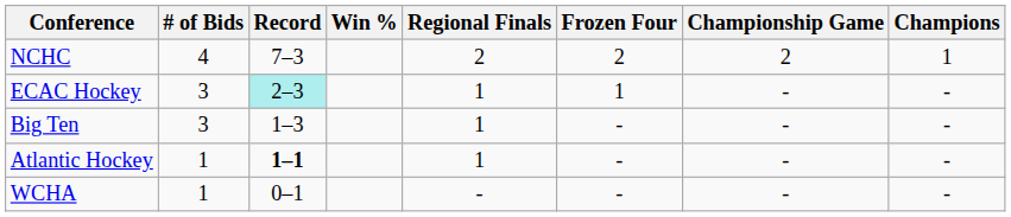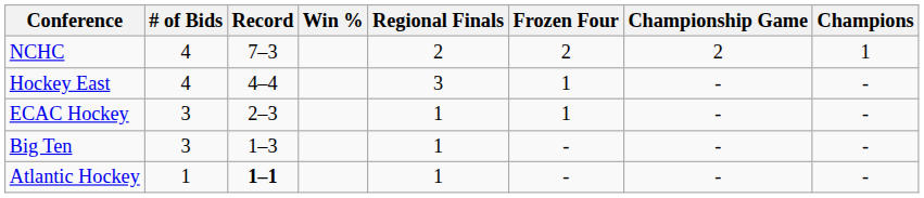+ row: Hockey East | 4 | 4–4 | 3 | 1 | - | -
ECAC Hockey | Record: paleturquoise background -> no background
- row: WCHA | 1 | 0–1 | - | - | - | -
